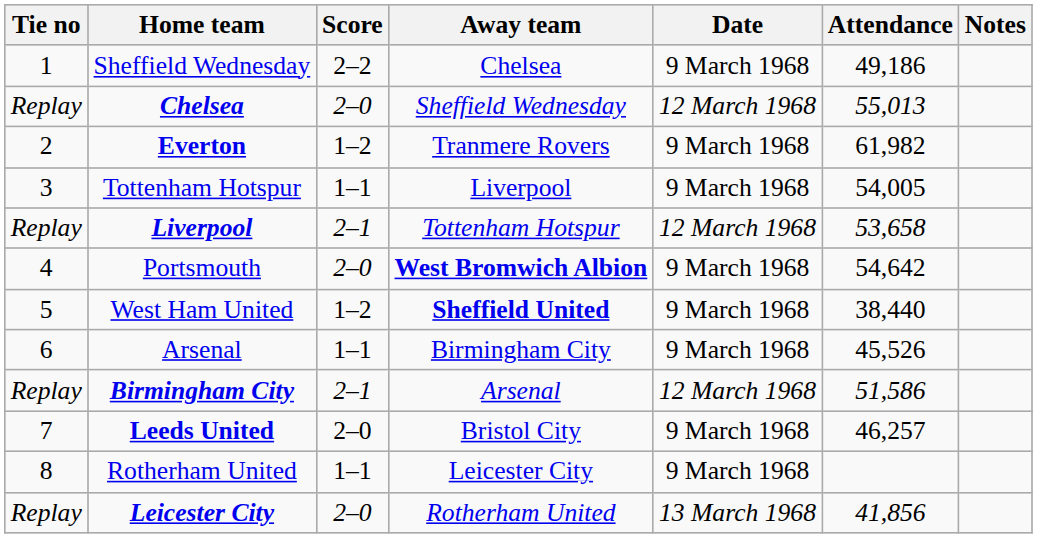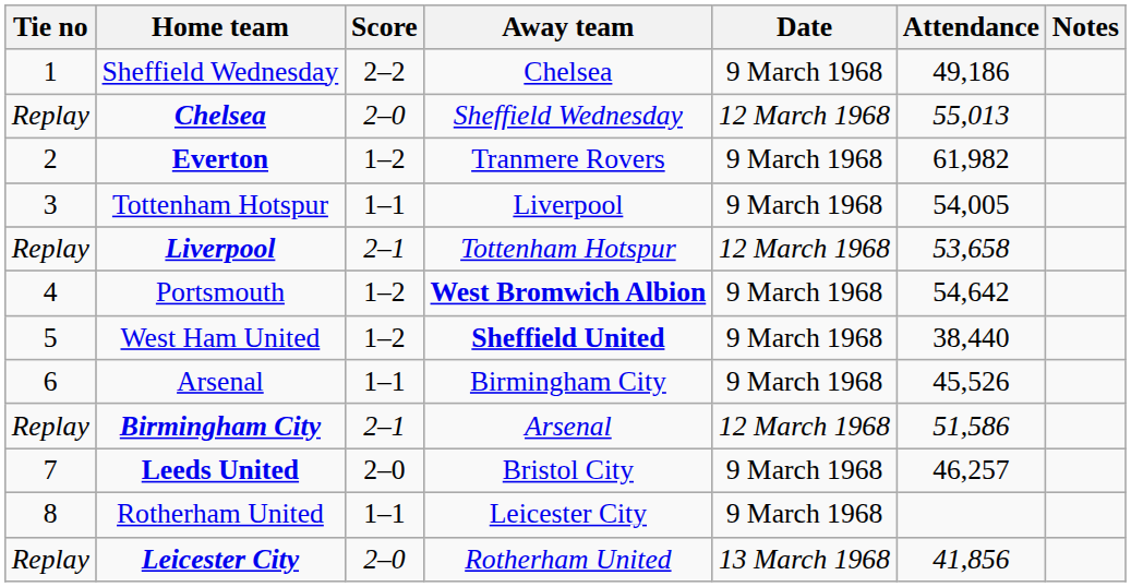Portsmouth | Score: 2–0 -> 1–2
